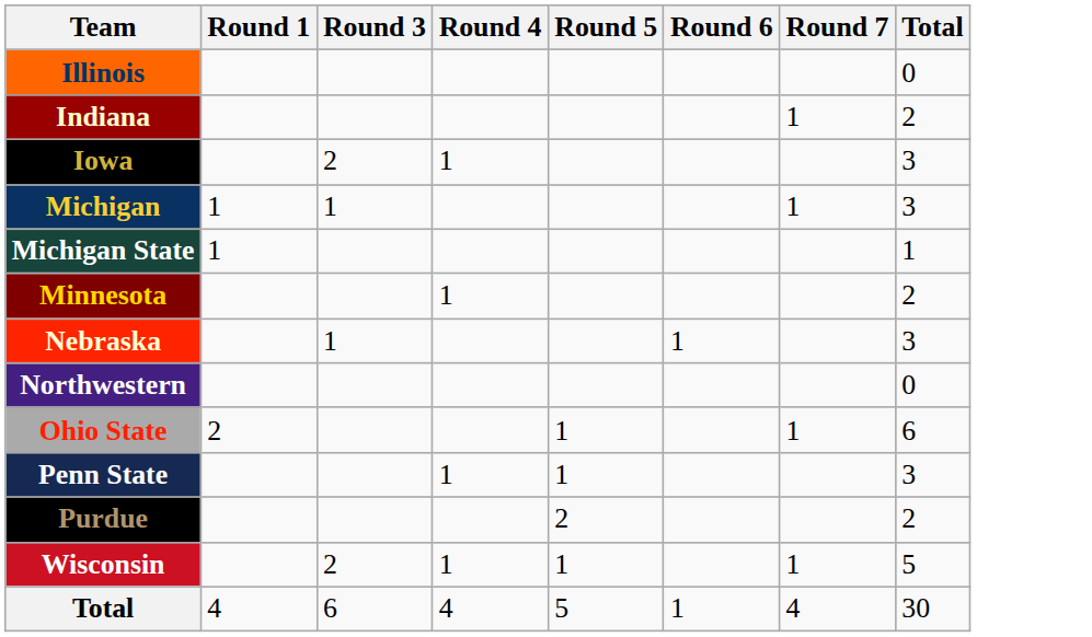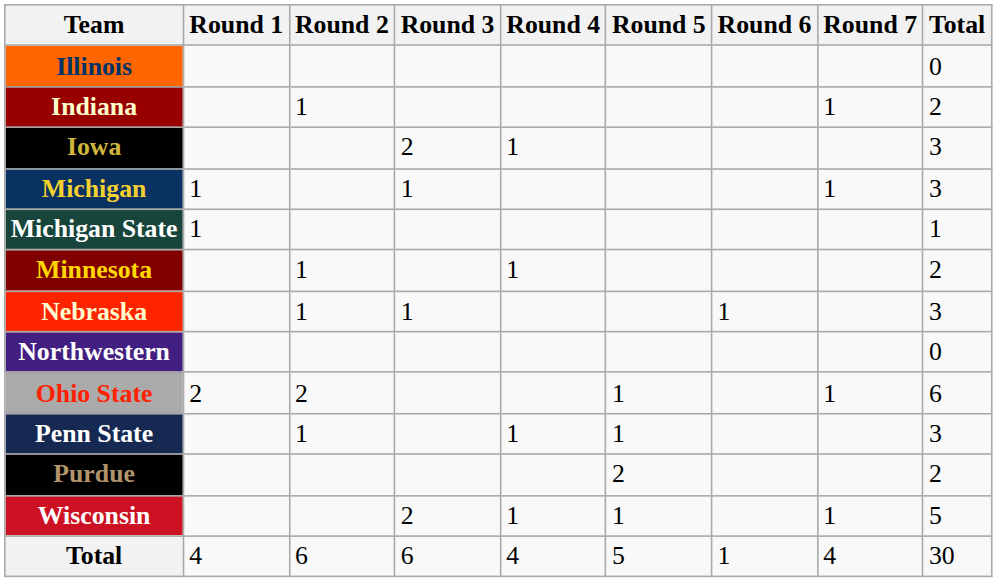+ column: Round 2 | 1 | 1 | 1 | 2 | 1 | 6
